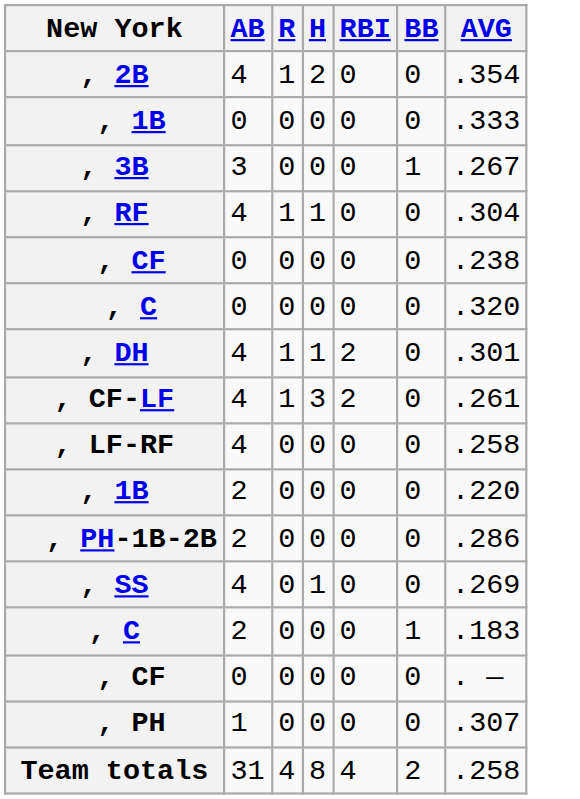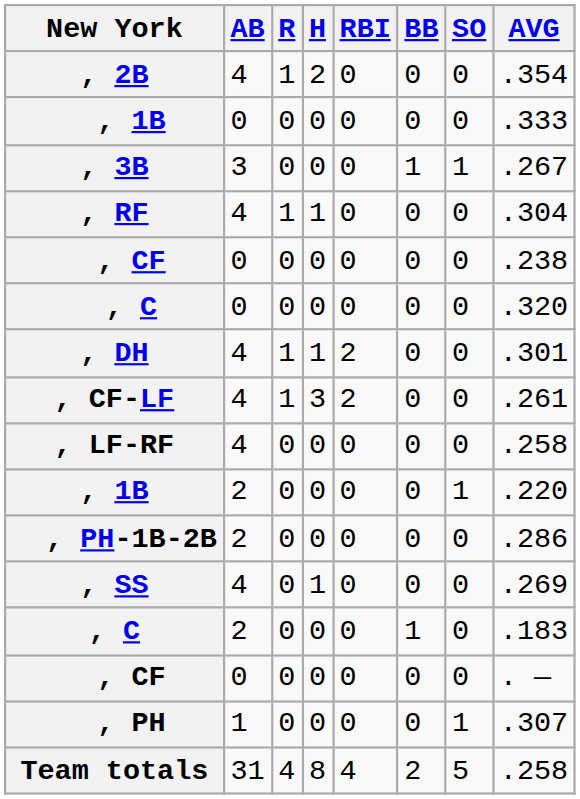+ column: SO | 0 | 0 | 1 | 0 | 0 | 0 | 0 | 0 | 0 | 1 | 0 | 0 | 0 | 0 | 1 | 5
